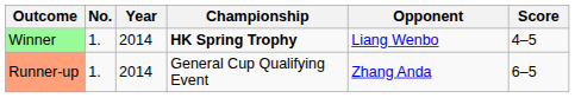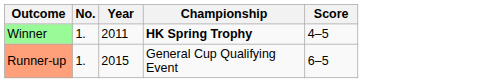- column: Opponent | Liang Wenbo | Zhang Anda
Winner | Year: 2014 -> 2011
Runner-up | Year: 2014 -> 2015
